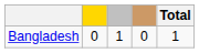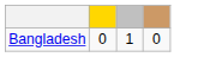- column: Total | 1
